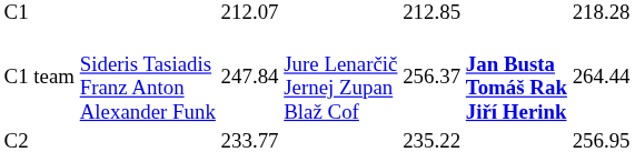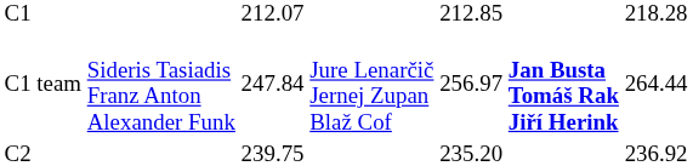C1 team | column 5: 256.37 -> 256.97
C2 | column 3: 233.77 -> 239.75
C2 | column 5: 235.22 -> 235.20
C2 | column 7: 256.95 -> 236.92
